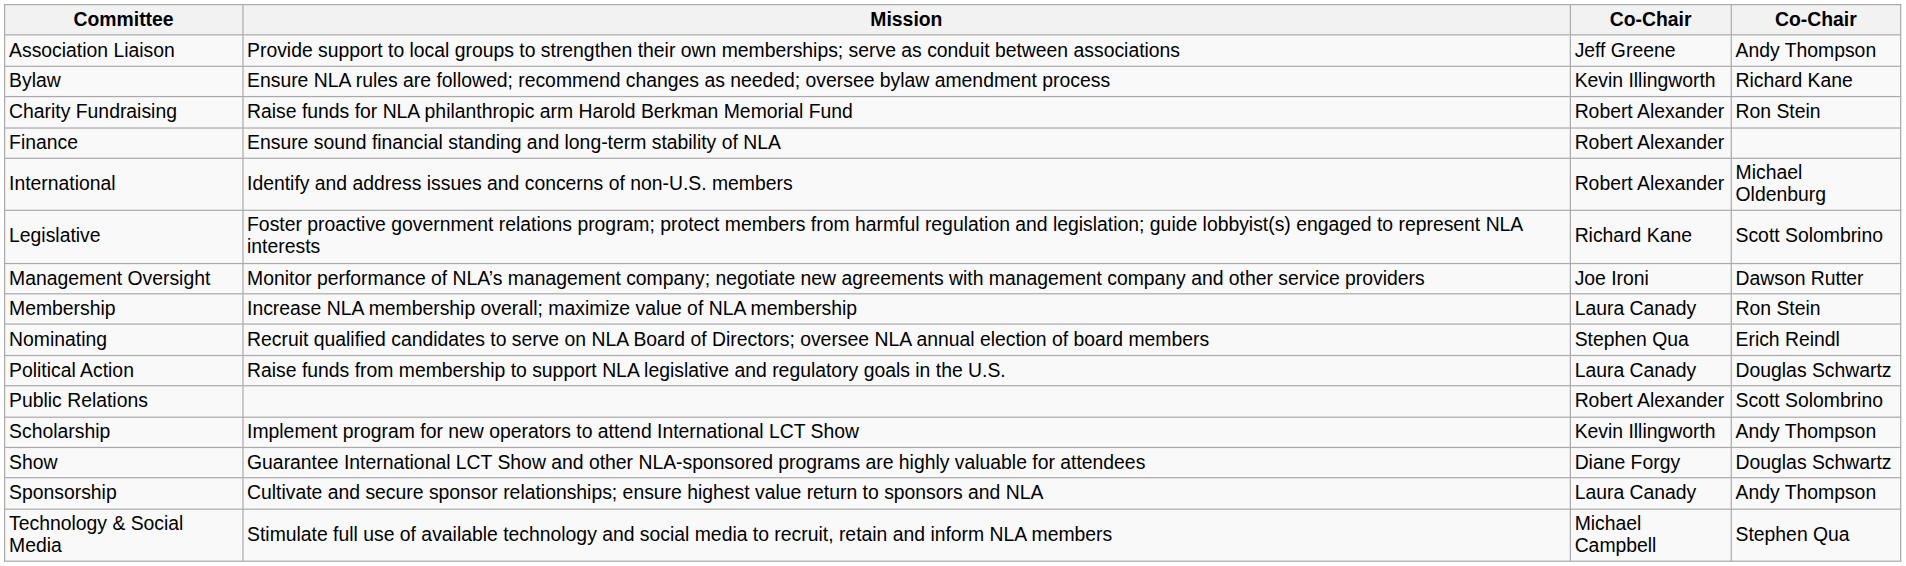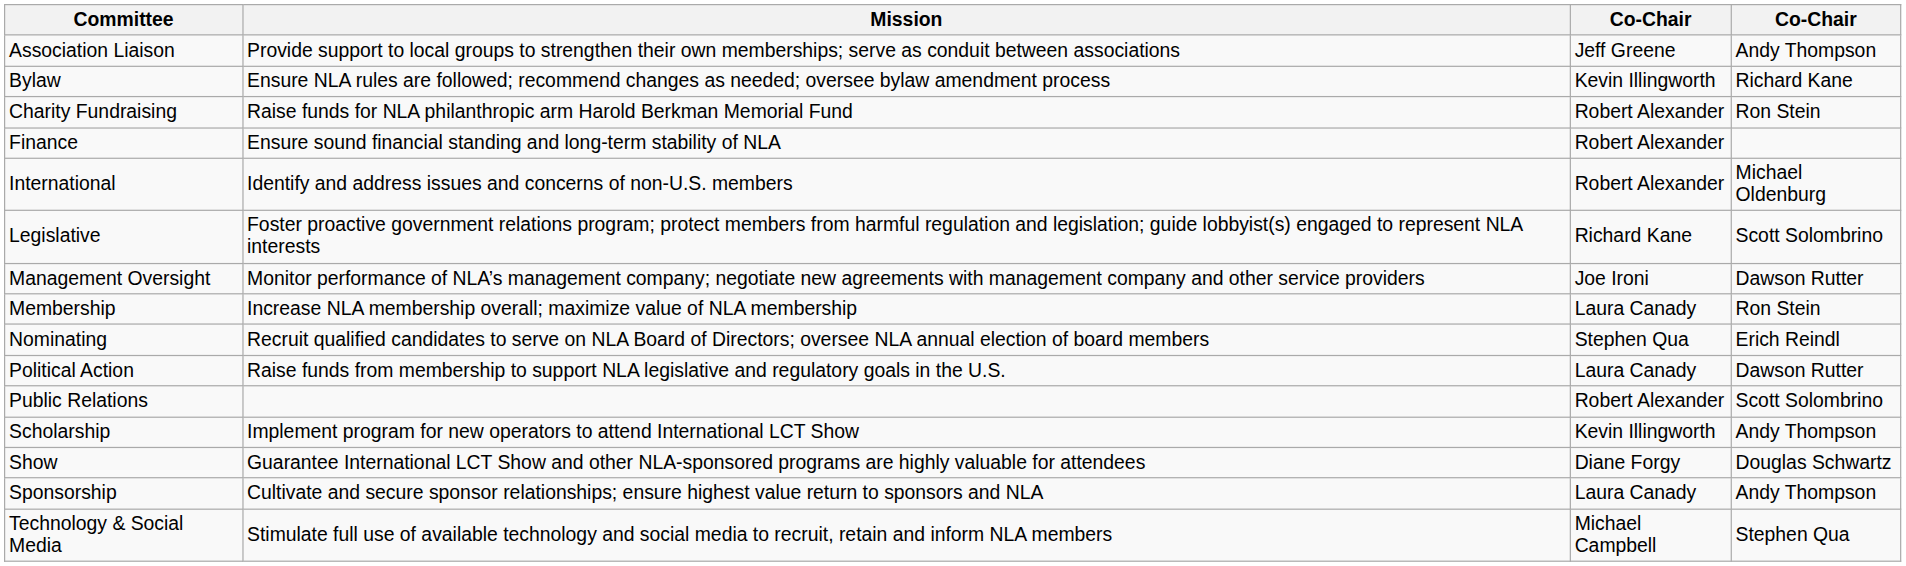Political Action | column 4: Douglas Schwartz -> Dawson Rutter
